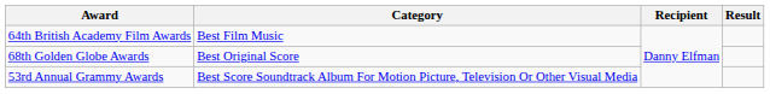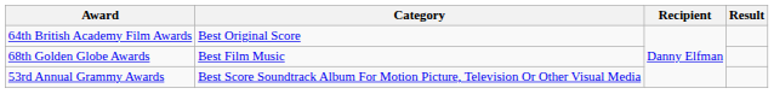64th British Academy Film Awards | Category: Best Film Music -> Best Original Score
68th Golden Globe Awards | Category: Best Original Score -> Best Film Music
